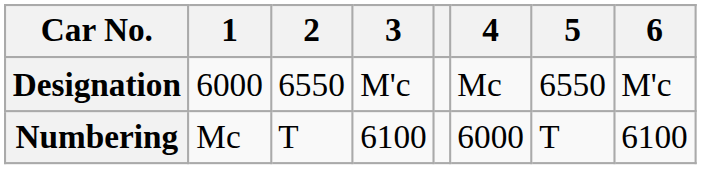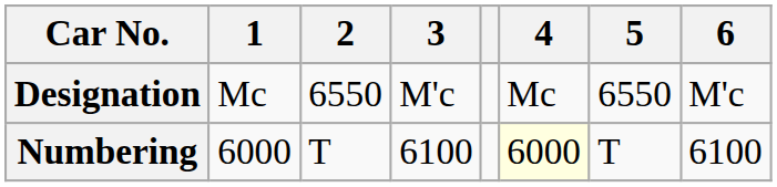Designation | 1: 6000 -> Mc
Numbering | 1: Mc -> 6000
Numbering | 4: no background -> lightyellow background
